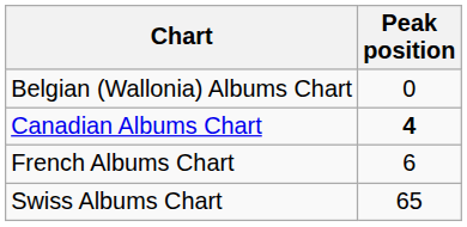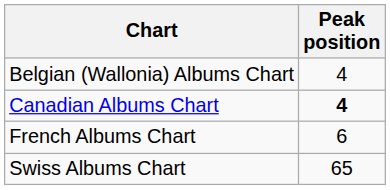Belgian (Wallonia) Albums Chart | Peak position: 0 -> 4
